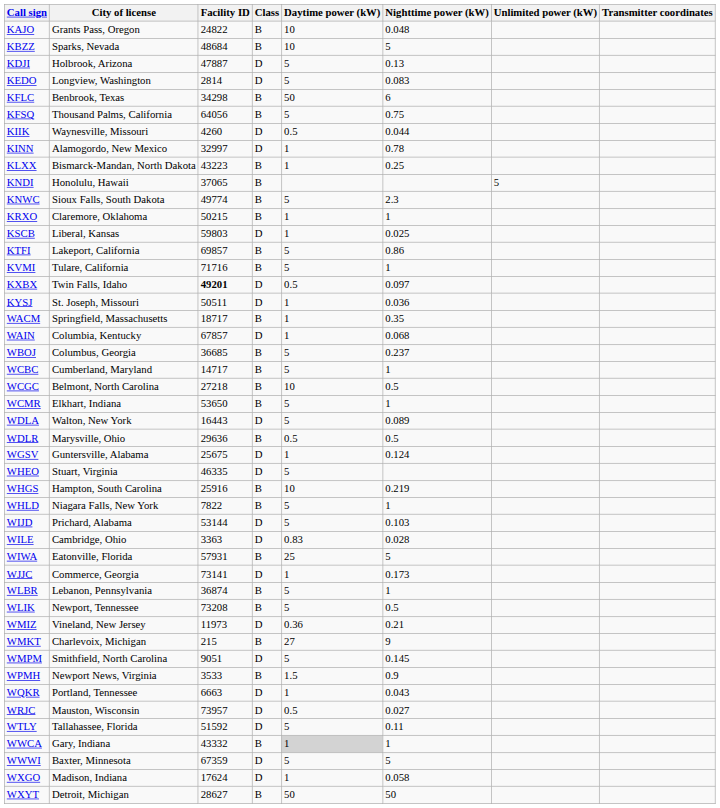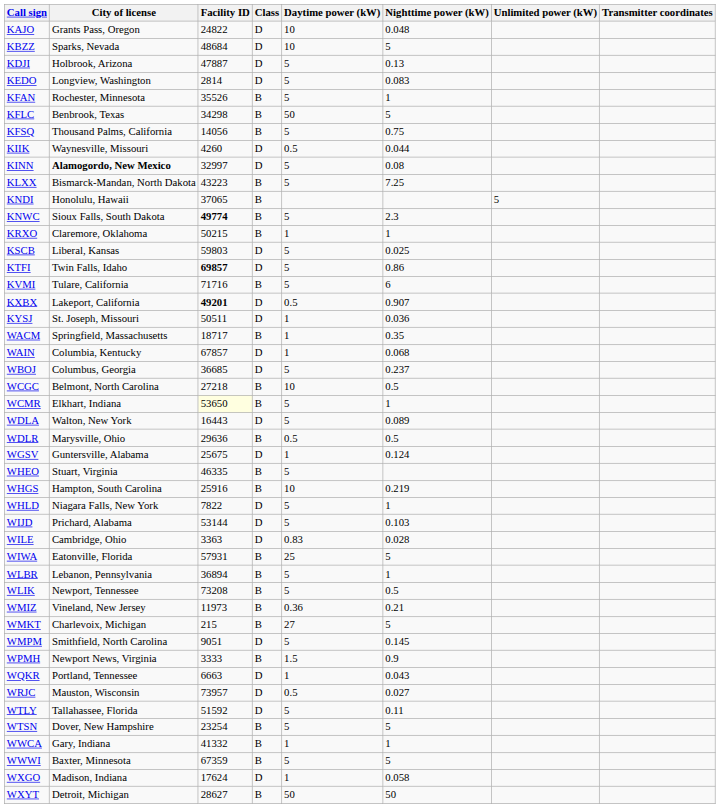KAJO | Class: B -> D
KBZZ | Class: B -> D
+ row: KFAN | Rochester, Minnesota | 35526 | B | 5 | 1
KFLC | Nighttime power (kW): 6 -> 5
KFSQ | Facility ID: 64056 -> 14056
KINN | City of license: normal -> bold
KINN | Daytime power (kW): 1 -> 5
KINN | Nighttime power (kW): 0.78 -> 0.08
KLXX | Daytime power (kW): 1 -> 5
KLXX | Nighttime power (kW): 0.25 -> 7.25
KNWC | Facility ID: normal -> bold
KSCB | Daytime power (kW): 1 -> 5
KTFI | City of license: Lakeport, California -> Twin Falls, Idaho
KTFI | Facility ID: normal -> bold
KTFI | Class: B -> D
KVMI | Nighttime power (kW): 1 -> 6
KXBX | City of license: Twin Falls, Idaho -> Lakeport, California
KXBX | Nighttime power (kW): 0.097 -> 0.907
WBOJ | Class: B -> D
- row: WCBC | Cumberland, Maryland | 14717 | B | 5 | 1
WCMR | Facility ID: no background -> lightyellow background
WHEO | Class: D -> B
WHLD | Class: B -> D
- row: WJJC | Commerce, Georgia | 73141 | D | 1 | 0.173
WLBR | Facility ID: 36874 -> 36894
WMIZ | Class: D -> B
WMKT | Nighttime power (kW): 9 -> 5
WPMH | Facility ID: 3533 -> 3333
+ row: WTSN | Dover, New Hampshire | 23254 | B | 5 | 5
WWCA | Facility ID: 43332 -> 41332
WWCA | Daytime power (kW): lightgrey background -> no background
WWWI | Class: D -> B
